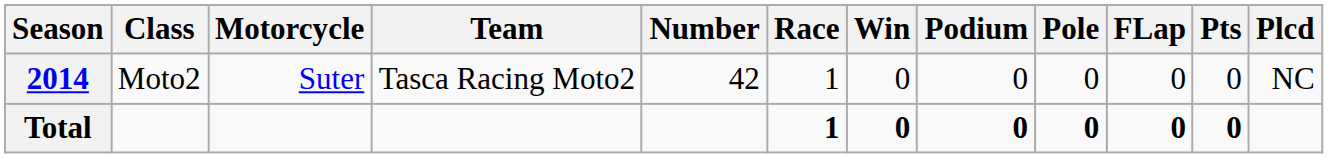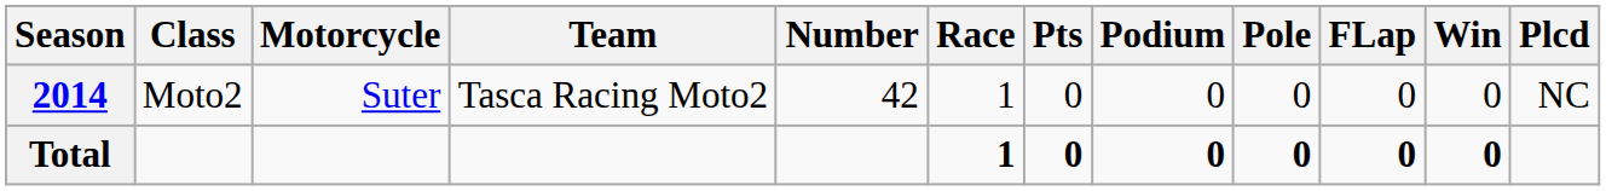columns swapped: Win <-> Pts
